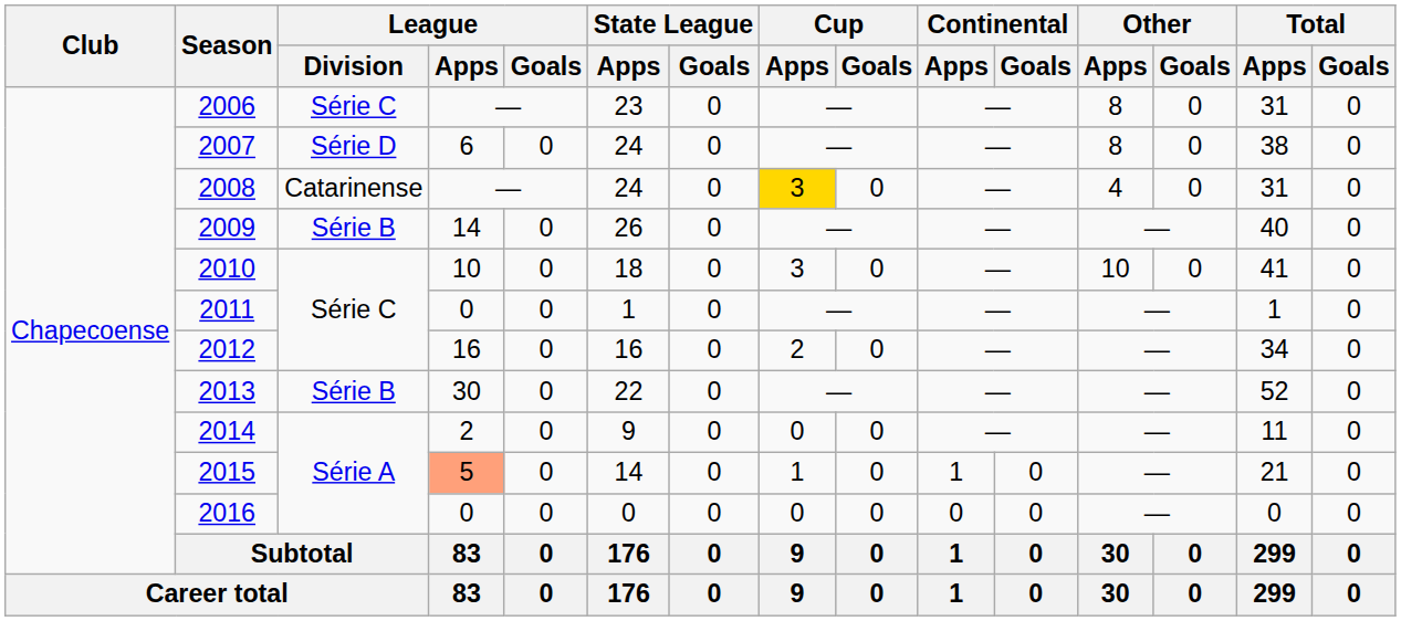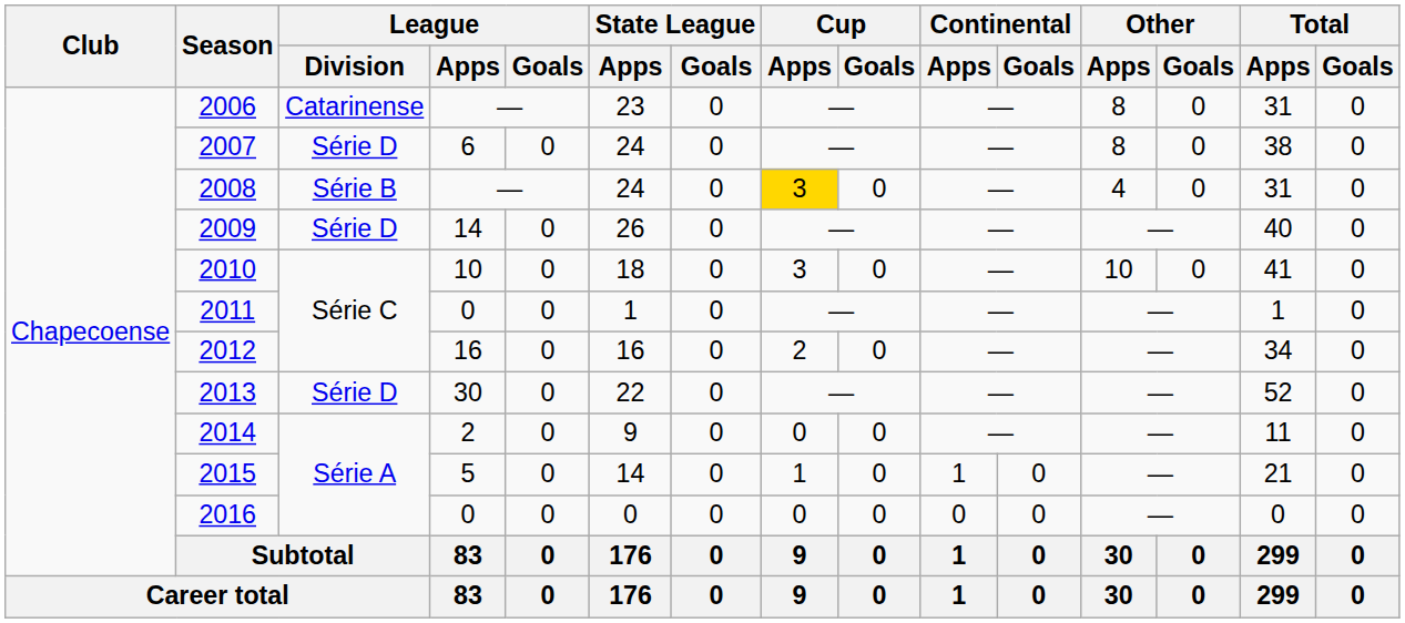2006 | League / Division: Série C -> Catarinense
2008 | League / Division: Catarinense -> Série B
2009 | League / Division: Série B -> Série D
2013 | League / Division: Série B -> Série D
2015 | League / Apps: lightsalmon background -> no background
